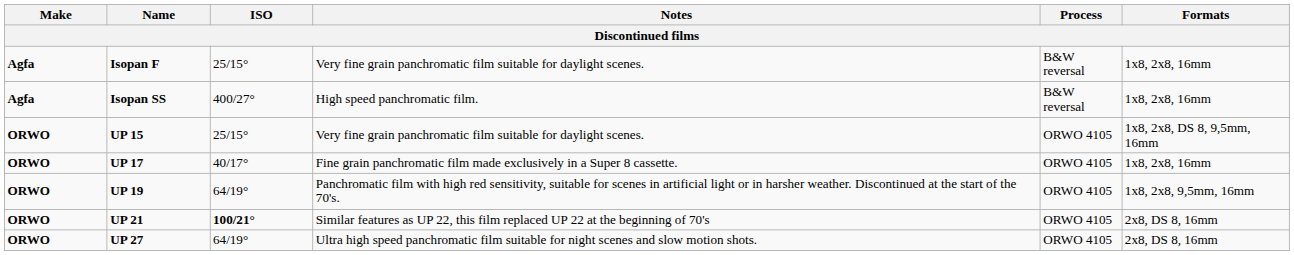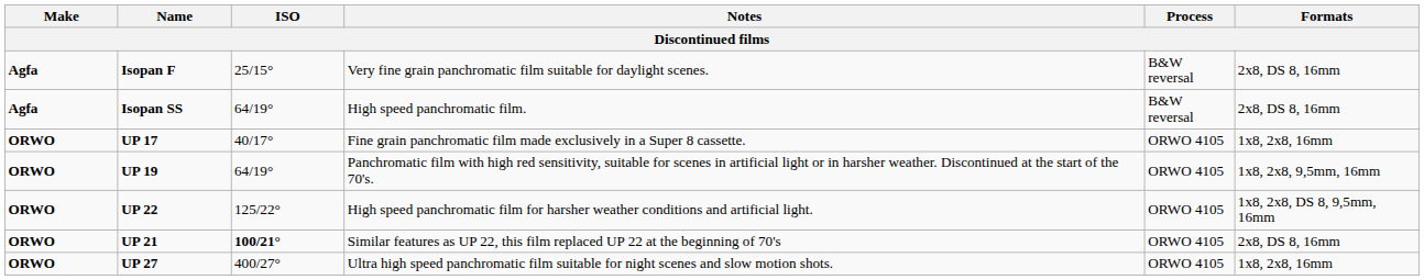Isopan F | Formats: 1x8, 2x8, 16mm -> 2x8, DS 8, 16mm
Isopan SS | ISO: 400/27° -> 64/19°
Isopan SS | Formats: 1x8, 2x8, 16mm -> 2x8, DS 8, 16mm
- row: ORWO | UP 15 | 25/15° | Very fine grain panchromatic film suitable for daylight scenes. | ORWO 4105 | 1x8, 2x8, DS 8, 9,5mm, 16mm
+ row: ORWO | UP 22 | 125/22° | High speed panchromatic film for harsher weather conditions and artificial light. | ORWO 4105 | 1x8, 2x8, DS 8, 9,5mm, 16mm
UP 27 | ISO: 64/19° -> 400/27°
UP 27 | Formats: 2x8, DS 8, 16mm -> 1x8, 2x8, 16mm
